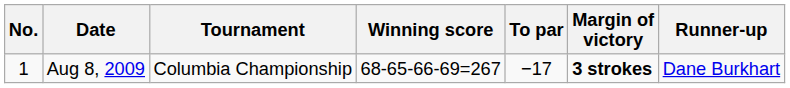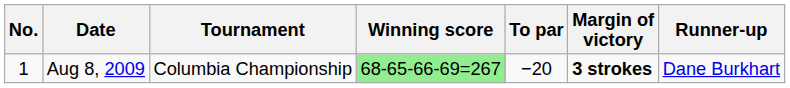Aug 8, 2009 | Winning score: no background -> lightgreen background
Aug 8, 2009 | To par: −17 -> −20
